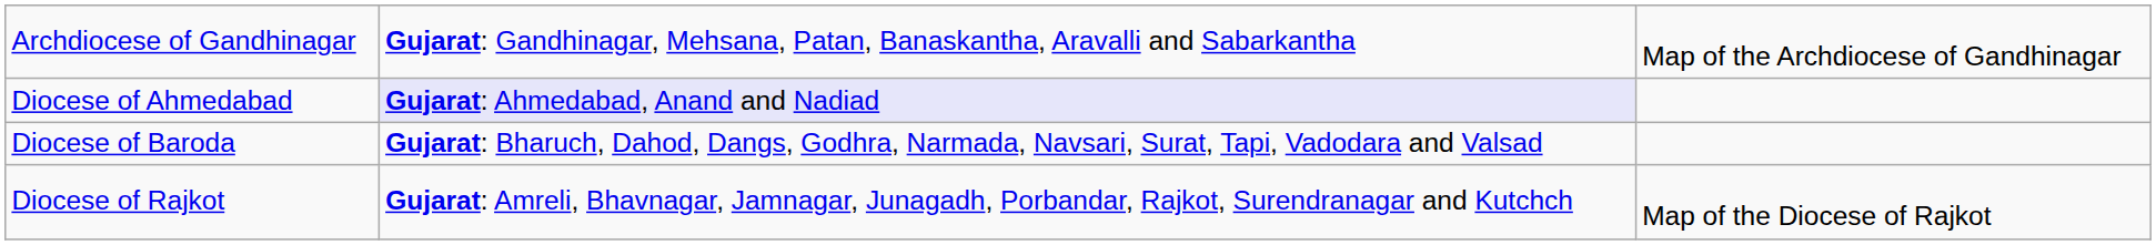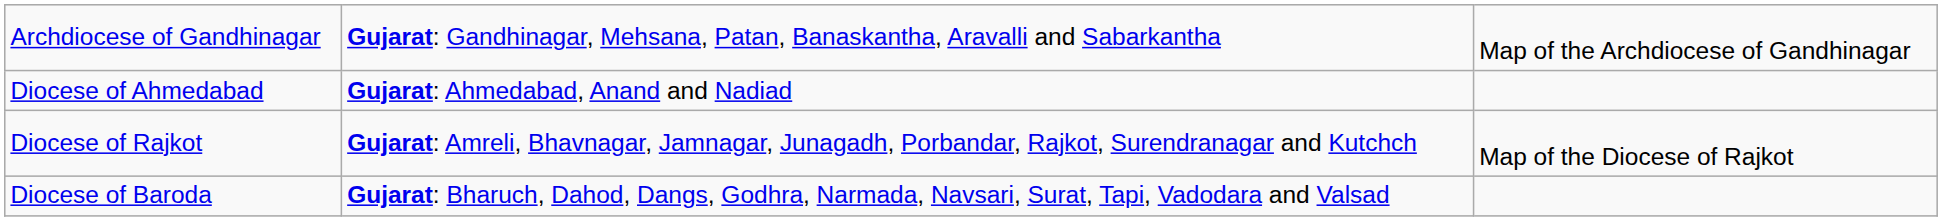Diocese of Ahmedabad | column 2: lavender background -> no background
rows swapped: Diocese of Baroda <-> Diocese of Rajkot
